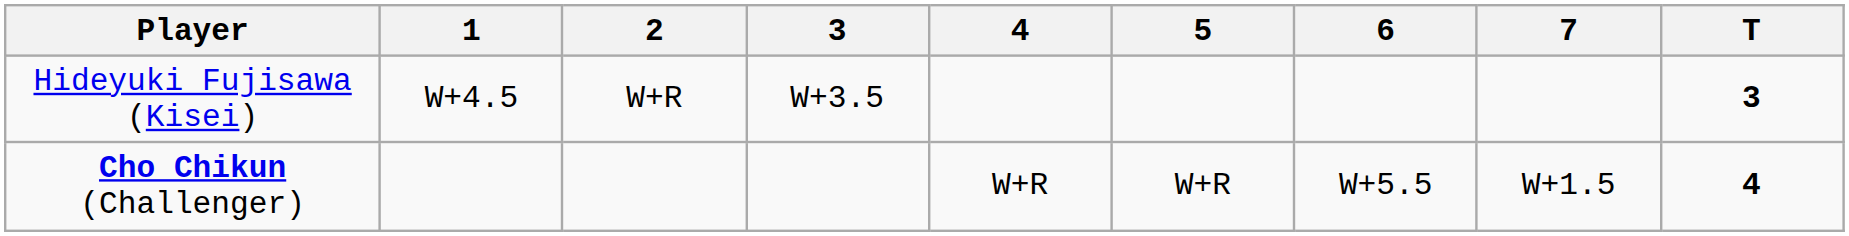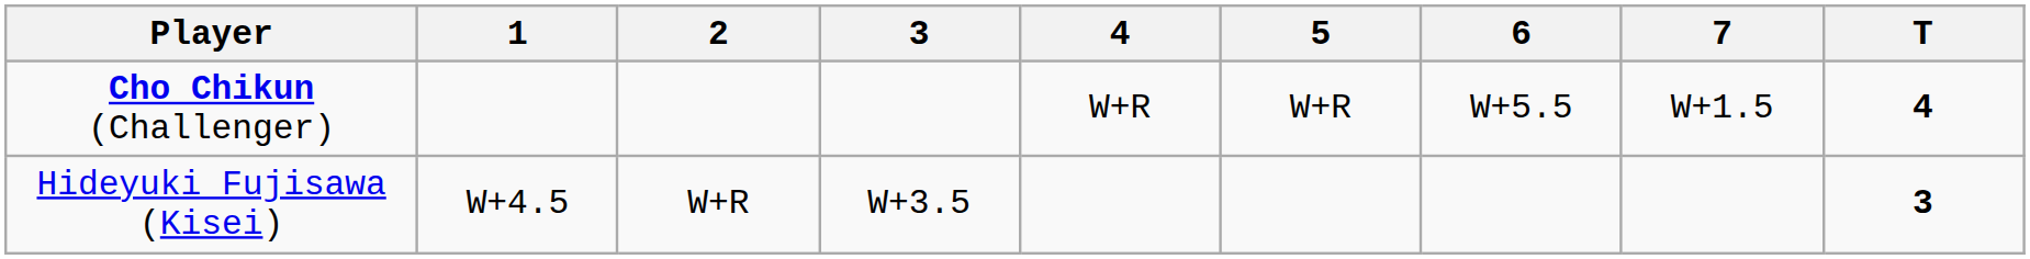rows swapped: Hideyuki Fujisawa (Kisei) <-> Cho Chikun (Challenger)
